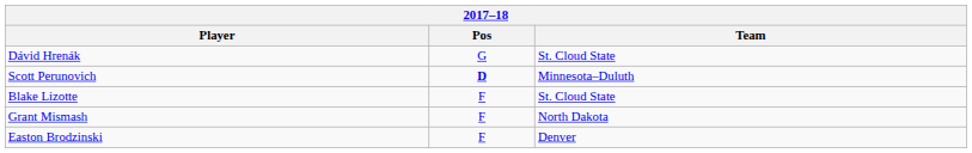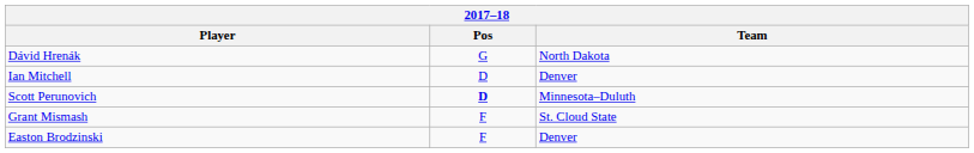Dávid Hrenák | Team: St. Cloud State -> North Dakota
+ row: Ian Mitchell | D | Denver
- row: Blake Lizotte | F | St. Cloud State
Grant Mismash | Team: North Dakota -> St. Cloud State
